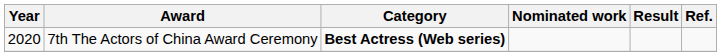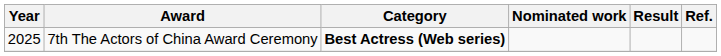7th The Actors of China Award Ceremony | Year: 2020 -> 2025
